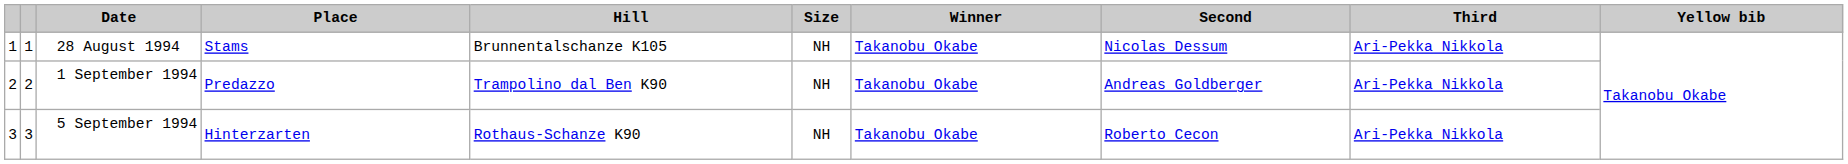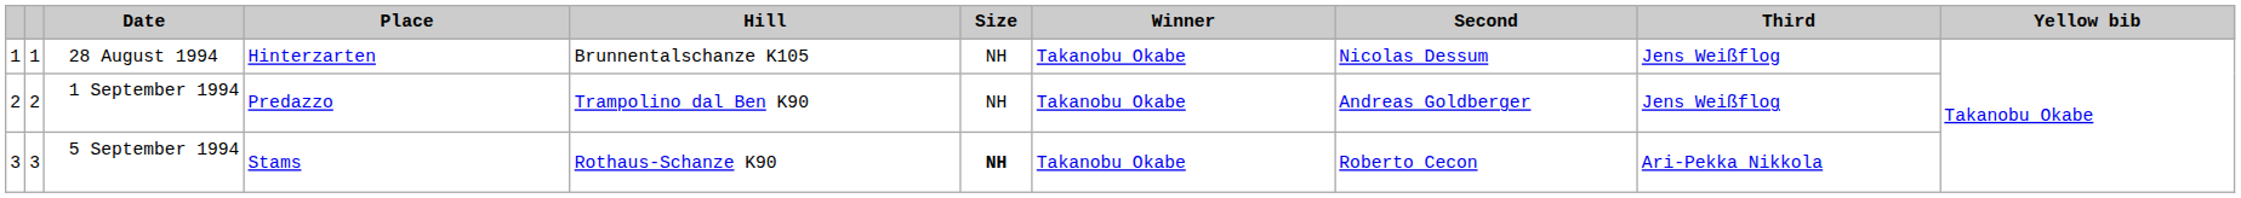28 August 1994 | Place: Stams -> Hinterzarten
28 August 1994 | Third: Ari-Pekka Nikkola -> Jens Weißflog
1 September 1994 | Third: Ari-Pekka Nikkola -> Jens Weißflog
5 September 1994 | Place: Hinterzarten -> Stams
5 September 1994 | Size: normal -> bold
